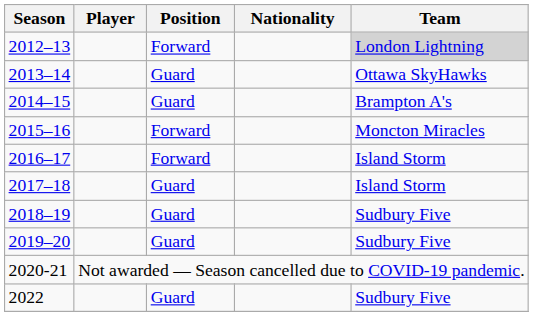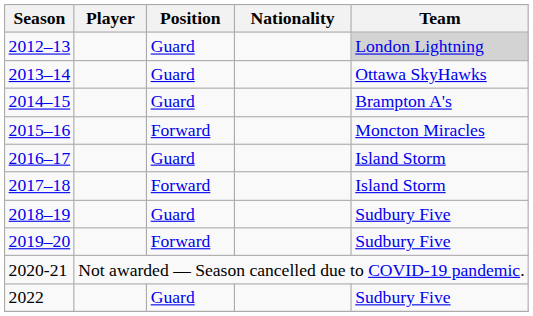2012–13 | Position: Forward -> Guard
2016–17 | Position: Forward -> Guard
2017–18 | Position: Guard -> Forward
2019–20 | Position: Guard -> Forward
